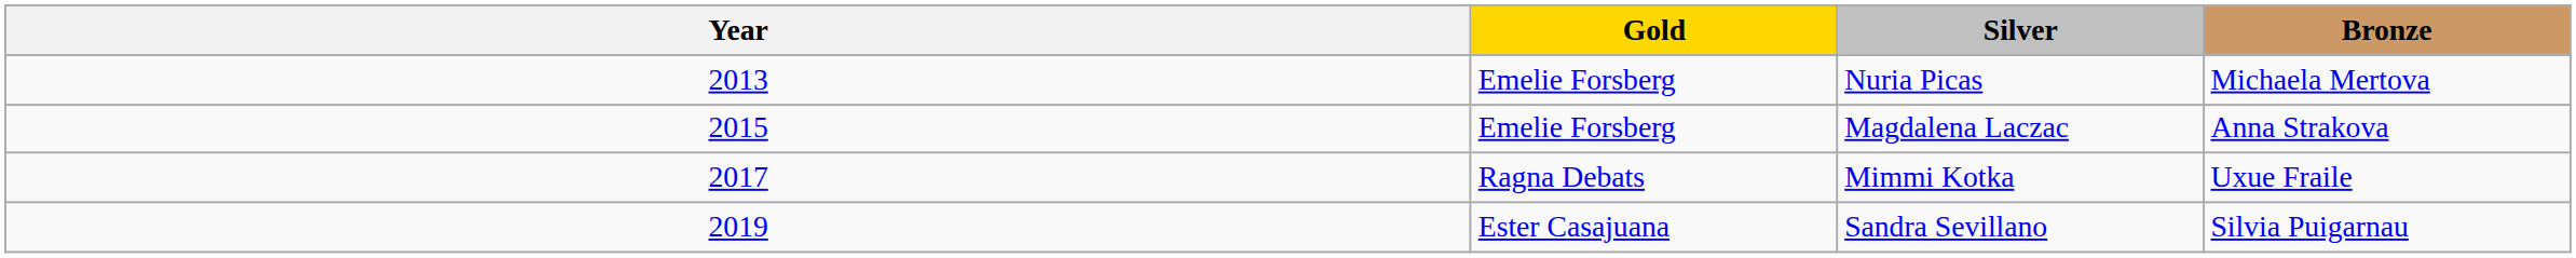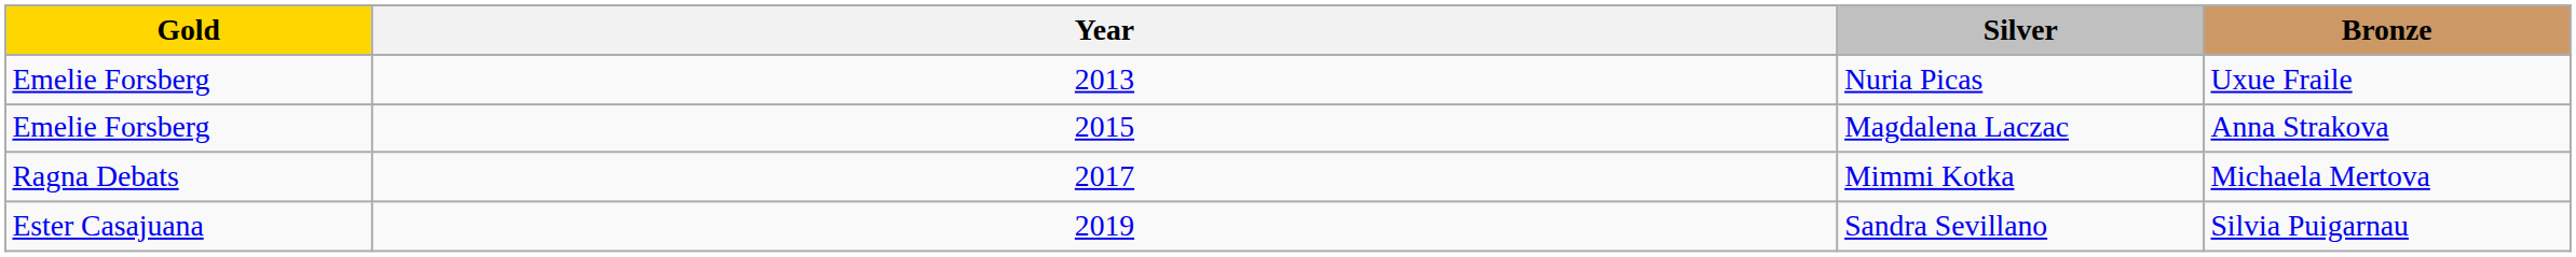columns swapped: Year <-> Gold
Nuria Picas | Bronze: Michaela Mertova -> Uxue Fraile
Mimmi Kotka | Bronze: Uxue Fraile -> Michaela Mertova
